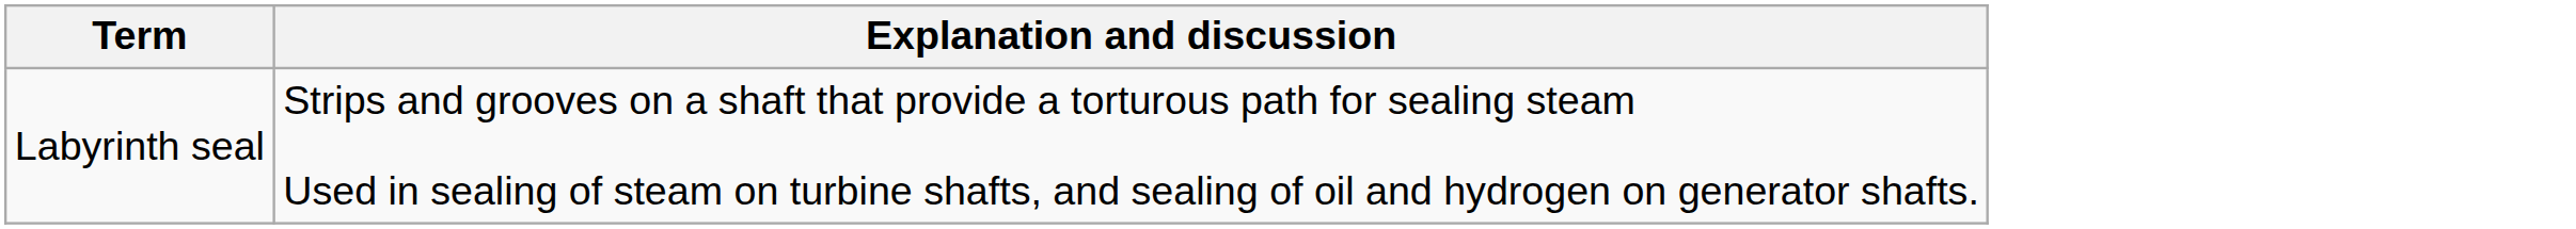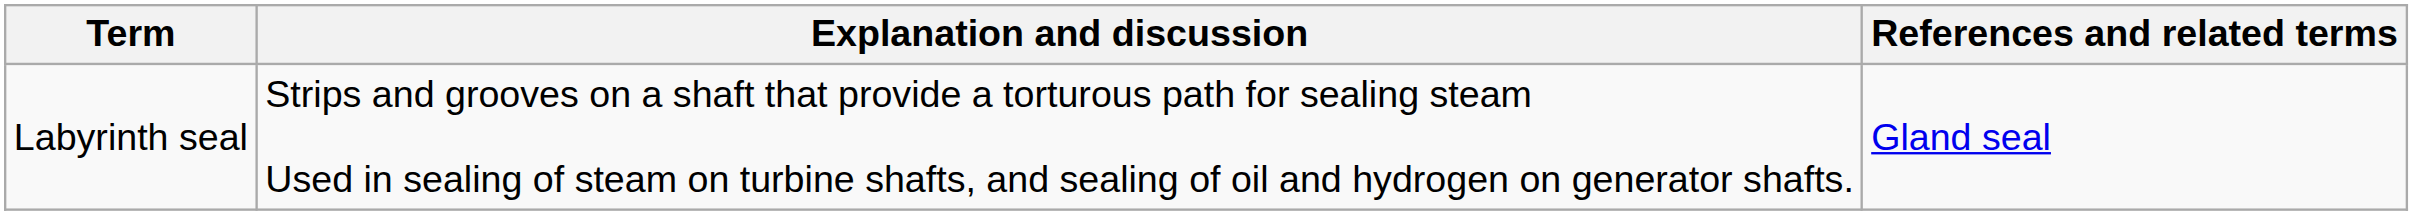+ column: References and related terms | Gland seal
